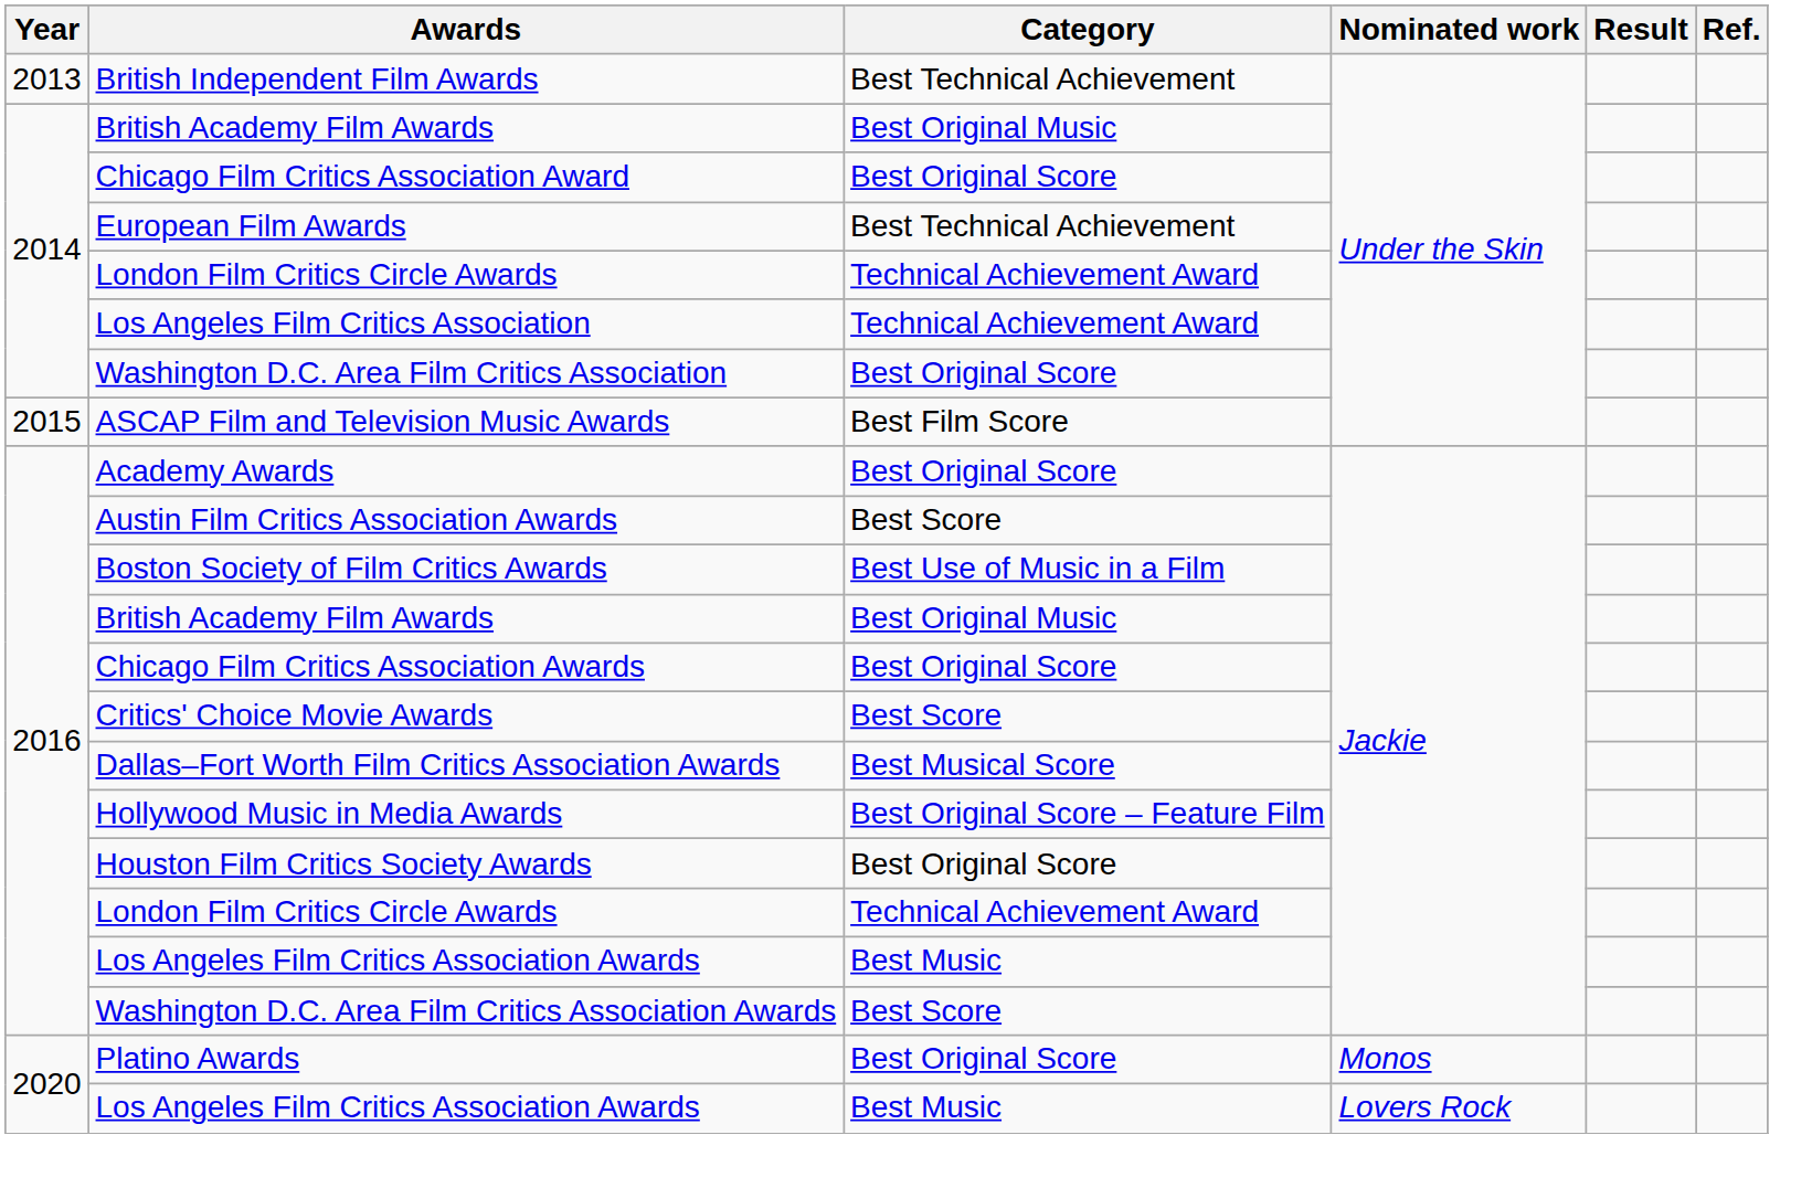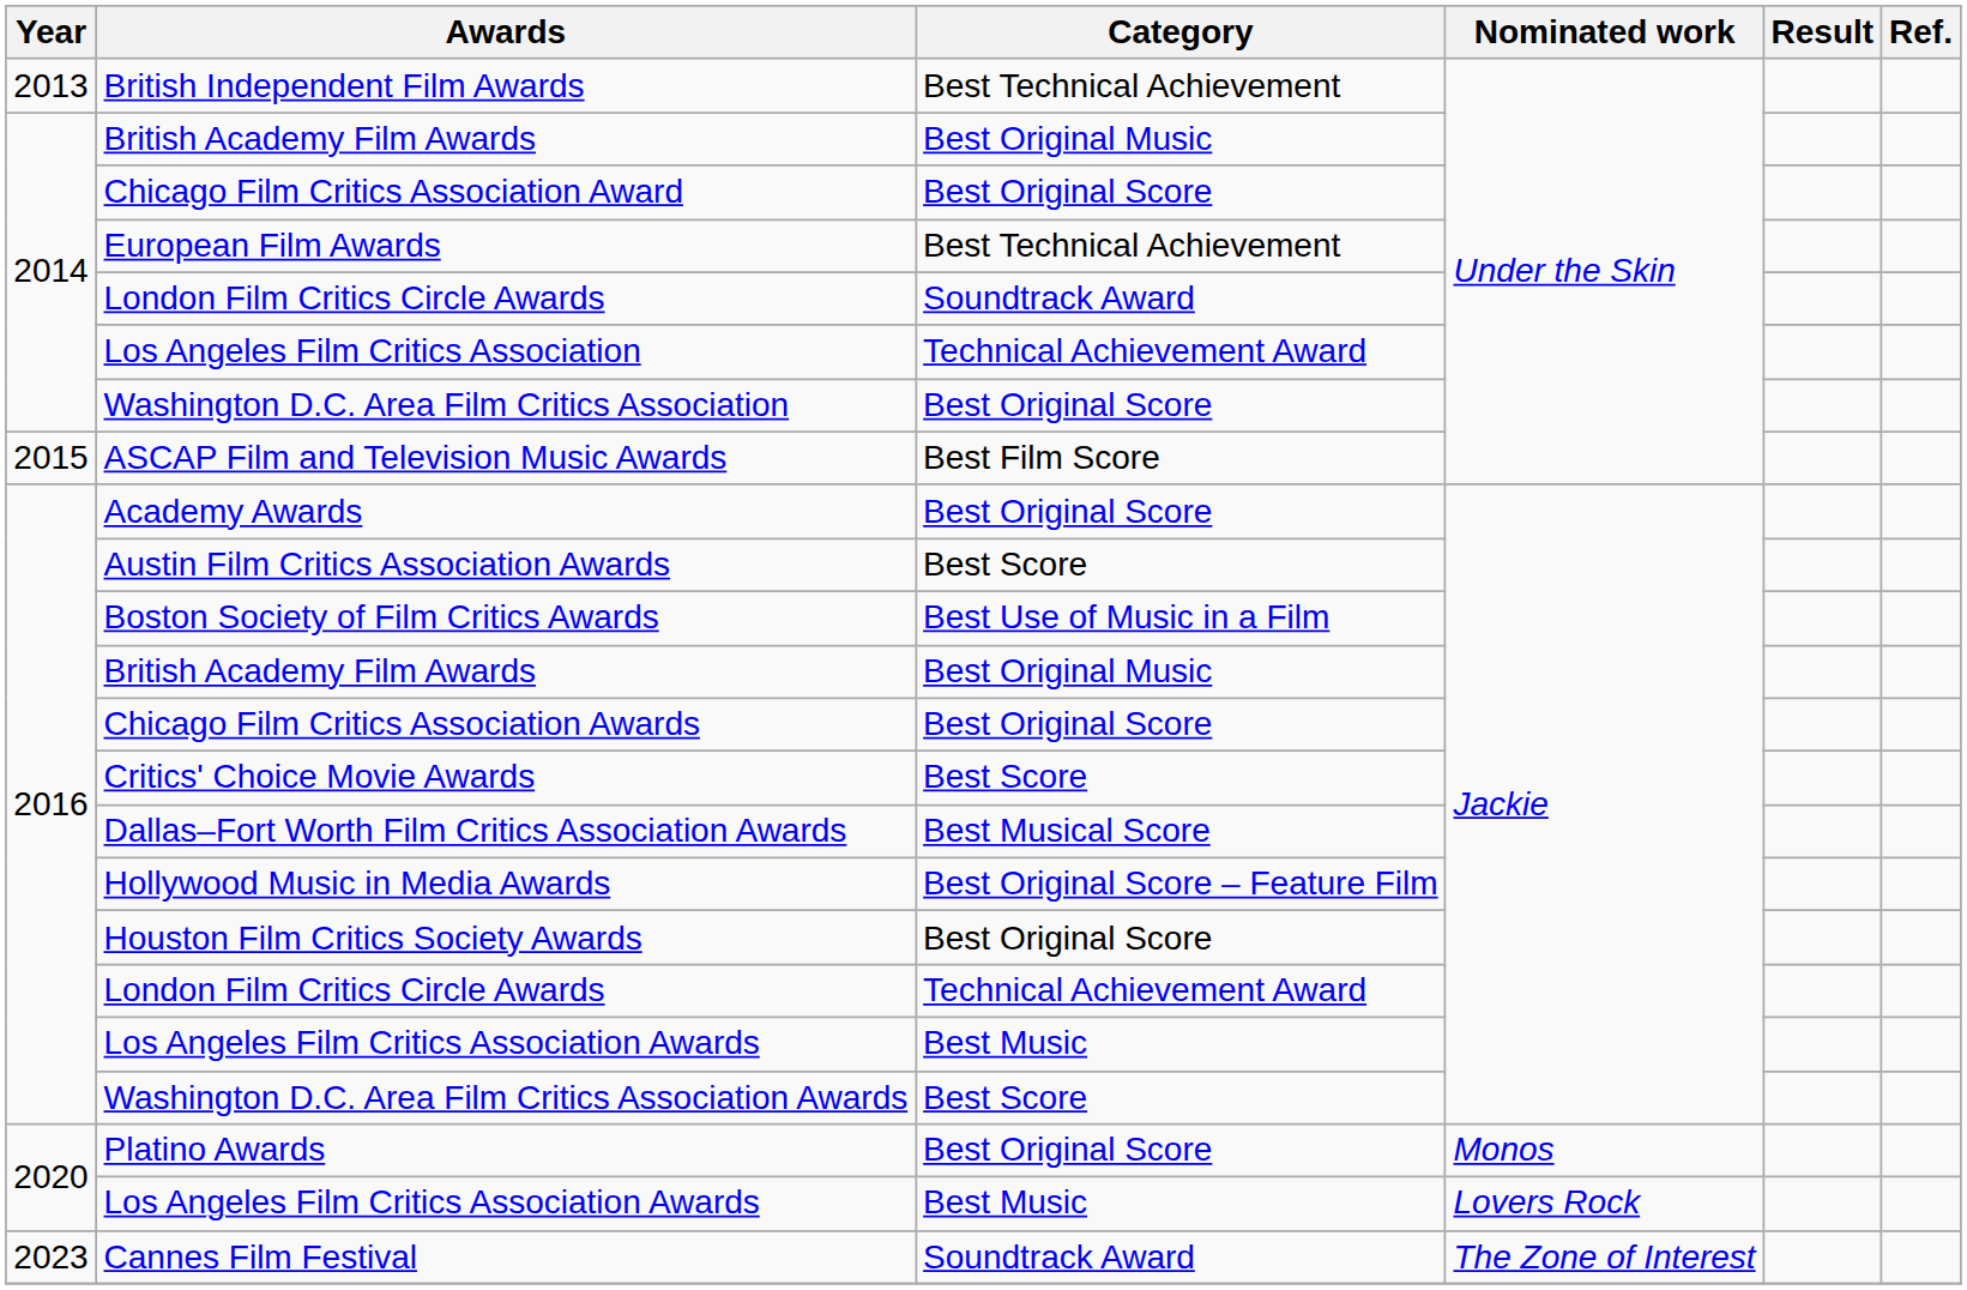2014 / London Film Critics Circle Awards | Category: Technical Achievement Award -> Soundtrack Award
+ row: 2023 | Cannes Film Festival | Soundtrack Award | The Zone of Interest
